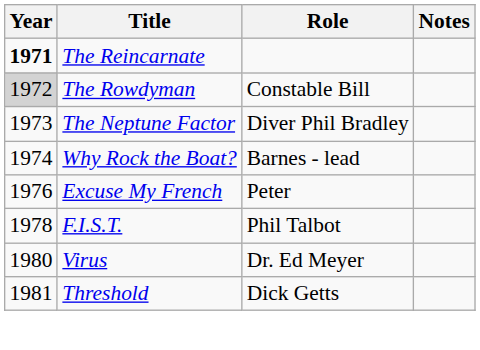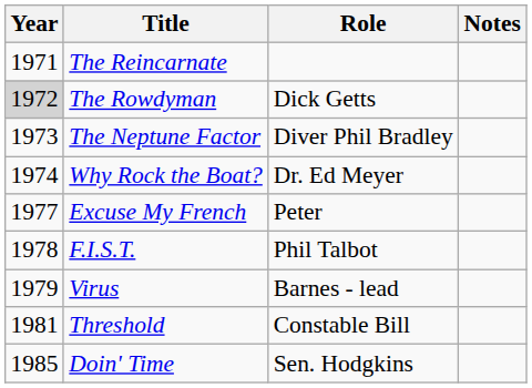The Reincarnate | Year: bold -> normal
The Rowdyman | Role: Constable Bill -> Dick Getts
Why Rock the Boat? | Role: Barnes - lead -> Dr. Ed Meyer
Excuse My French | Year: 1976 -> 1977
Virus | Year: 1980 -> 1979
Virus | Role: Dr. Ed Meyer -> Barnes - lead
Threshold | Role: Dick Getts -> Constable Bill
+ row: 1985 | Doin' Time | Sen. Hodgkins
